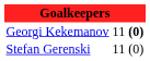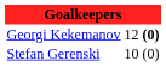Georgi Kekemanov | column 2: 11 -> 12
Stefan Gerenski | column 2: 11 -> 10
